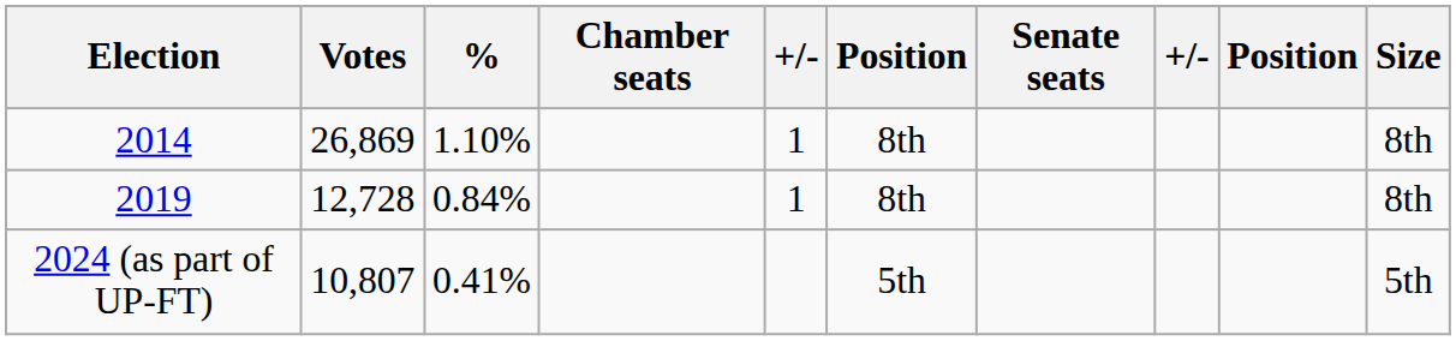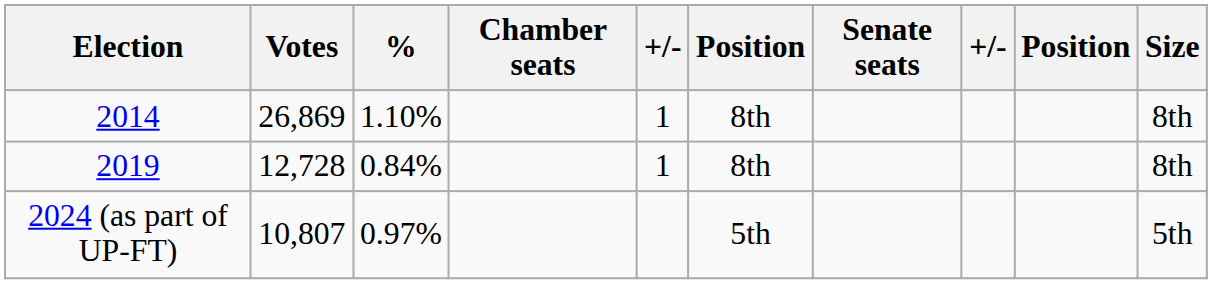2024 (as part of UP-FT) | %: 0.41% -> 0.97%
